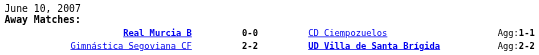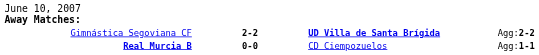rows swapped: Real Murcia B <-> Gimnástica Segoviana CF
